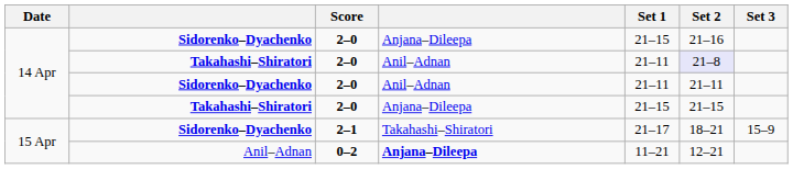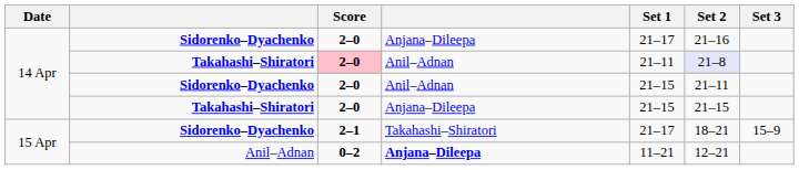Sidorenko–Dyachenko / Anjana–Dileepa | Set 1: 21–15 -> 21–17
Takahashi–Shiratori / Anil–Adnan | Score: no background -> pink background
Sidorenko–Dyachenko / Anil–Adnan | Set 1: 21–11 -> 21–15
